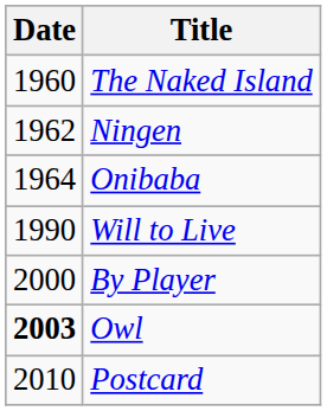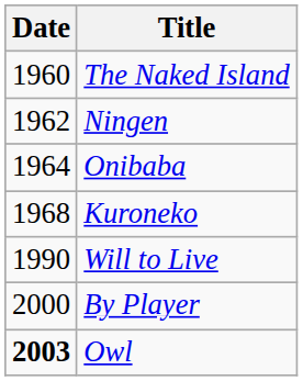+ row: 1968 | Kuroneko
- row: 2010 | Postcard
